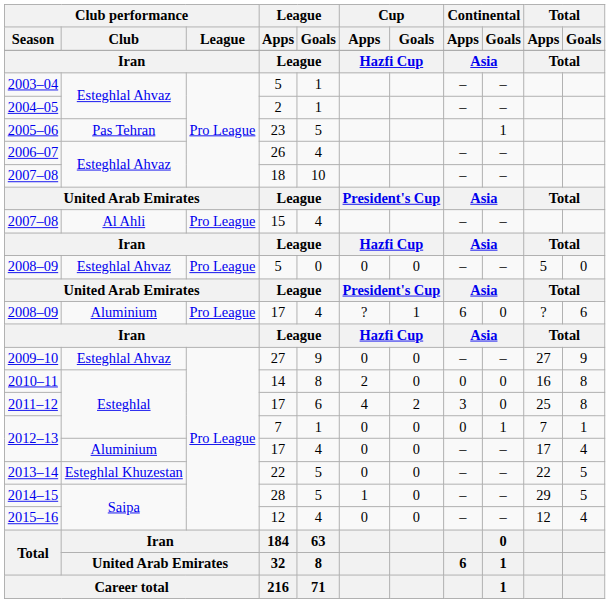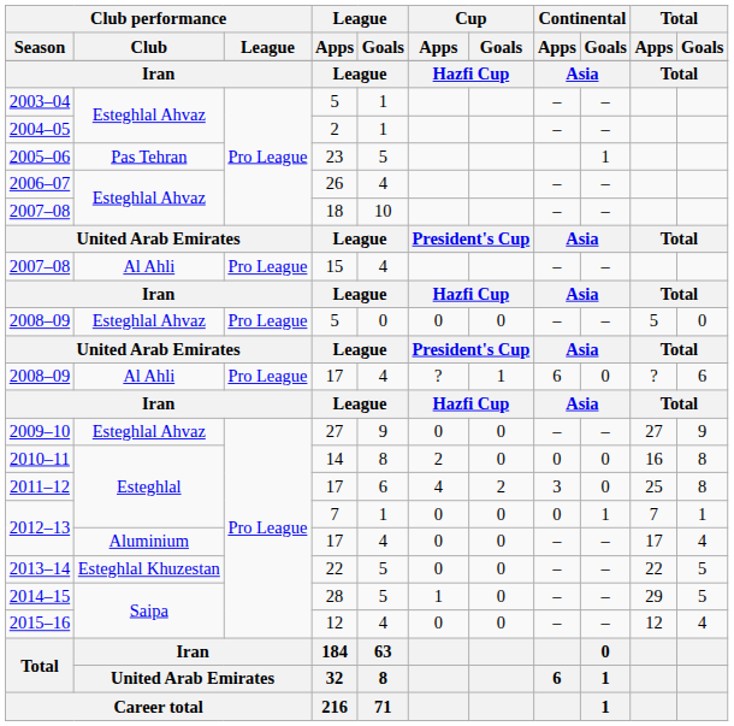2008–09 / 17 | Club performance / Club: Aluminium -> Al Ahli
